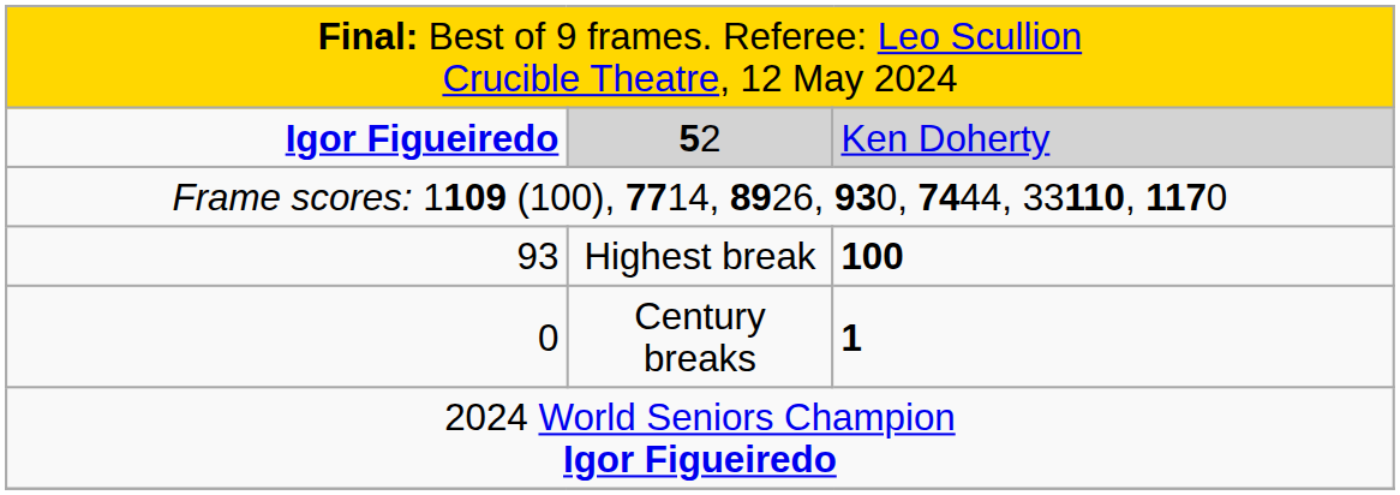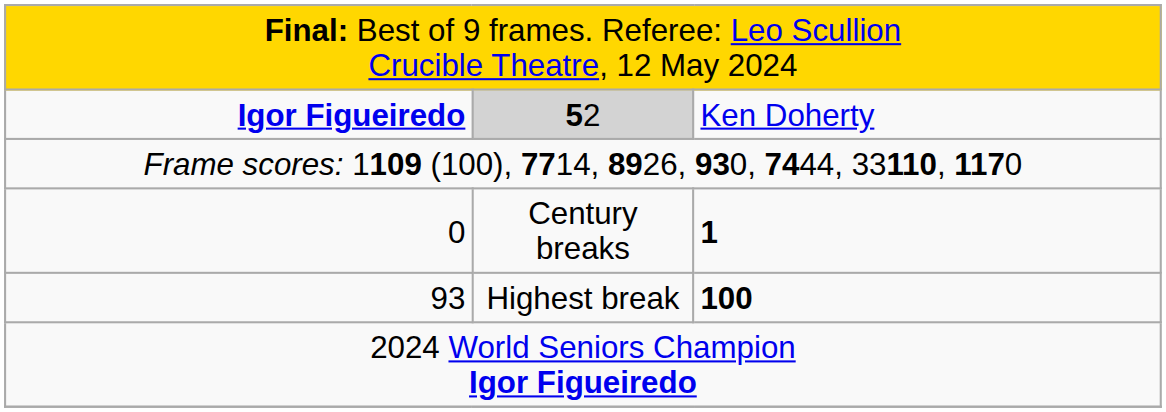Igor Figueiredo | column 3: lightgrey background -> no background
rows swapped: 93 <-> 0
